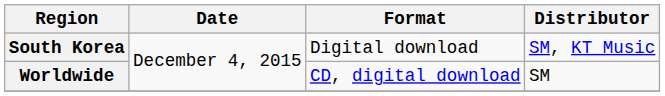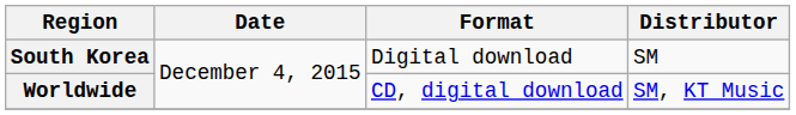South Korea | Distributor: SM, KT Music -> SM
Worldwide | Distributor: SM -> SM, KT Music
